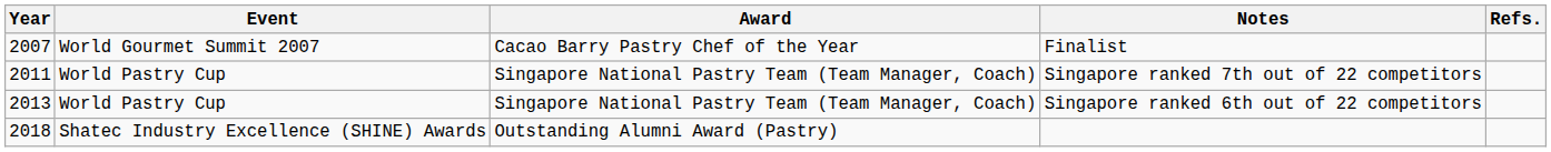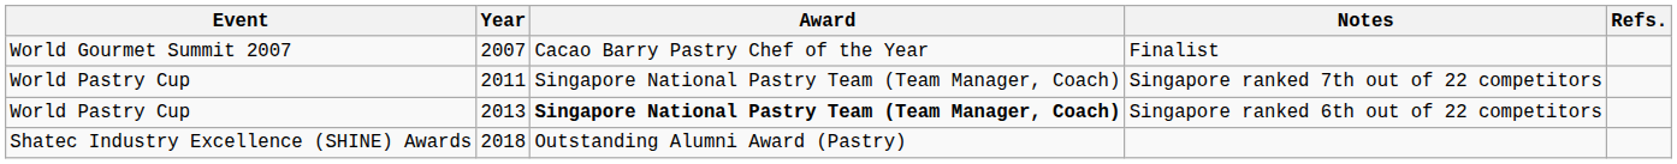columns swapped: Year <-> Event
Singapore ranked 6th out of 22 competitors | Award: normal -> bold
